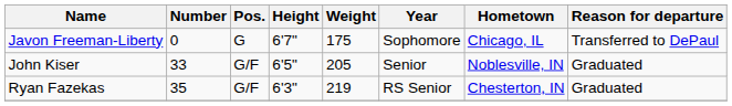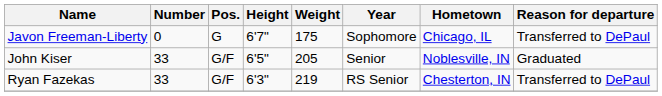Ryan Fazekas | Number: 35 -> 33
Ryan Fazekas | Reason for departure: Graduated -> Transferred to DePaul
